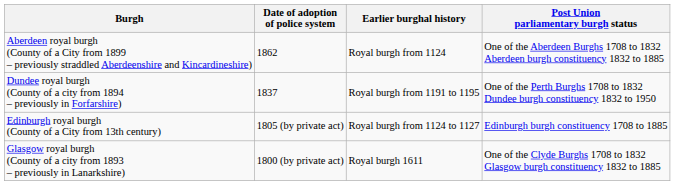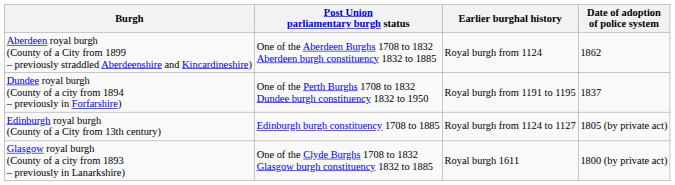columns swapped: Date of adoption of police system <-> Post Union parliamentary burgh status
